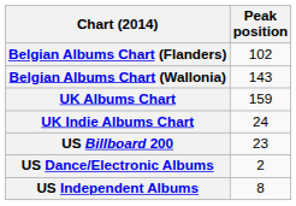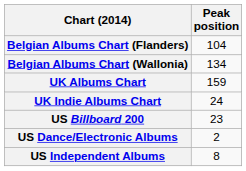Belgian Albums Chart (Flanders) | Peak position: 102 -> 104
Belgian Albums Chart (Wallonia) | Peak position: 143 -> 134
